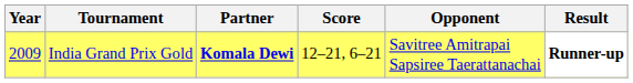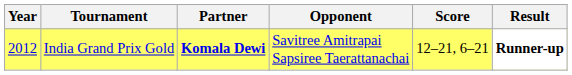columns swapped: Opponent <-> Score
India Grand Prix Gold | Year: 2009 -> 2012
